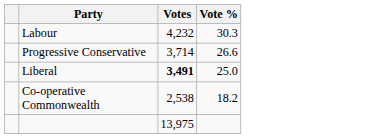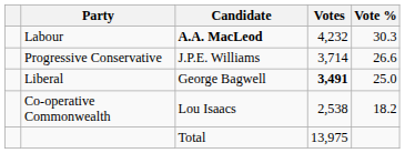+ column: Candidate | A.A. MacLeod | J.P.E. Williams | George Bagwell | Lou Isaacs | Total
